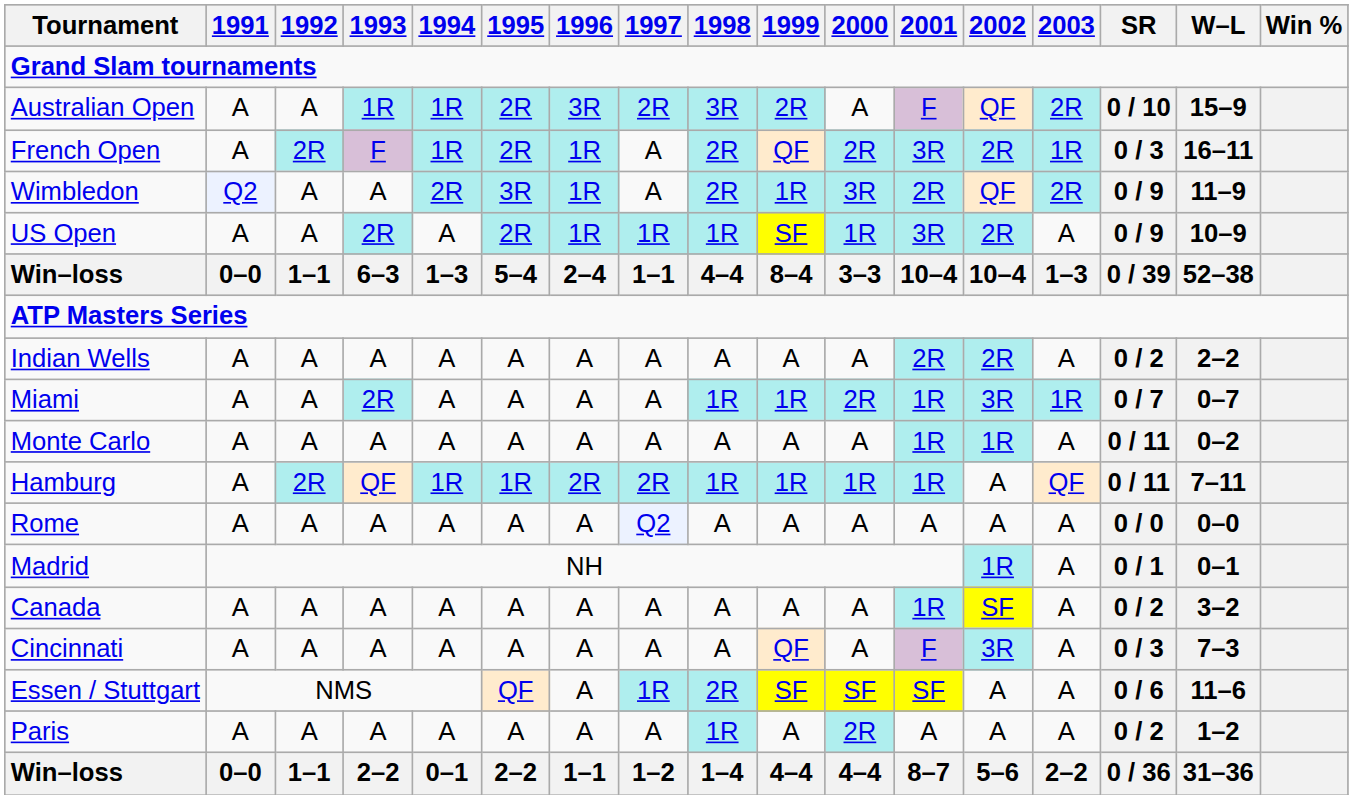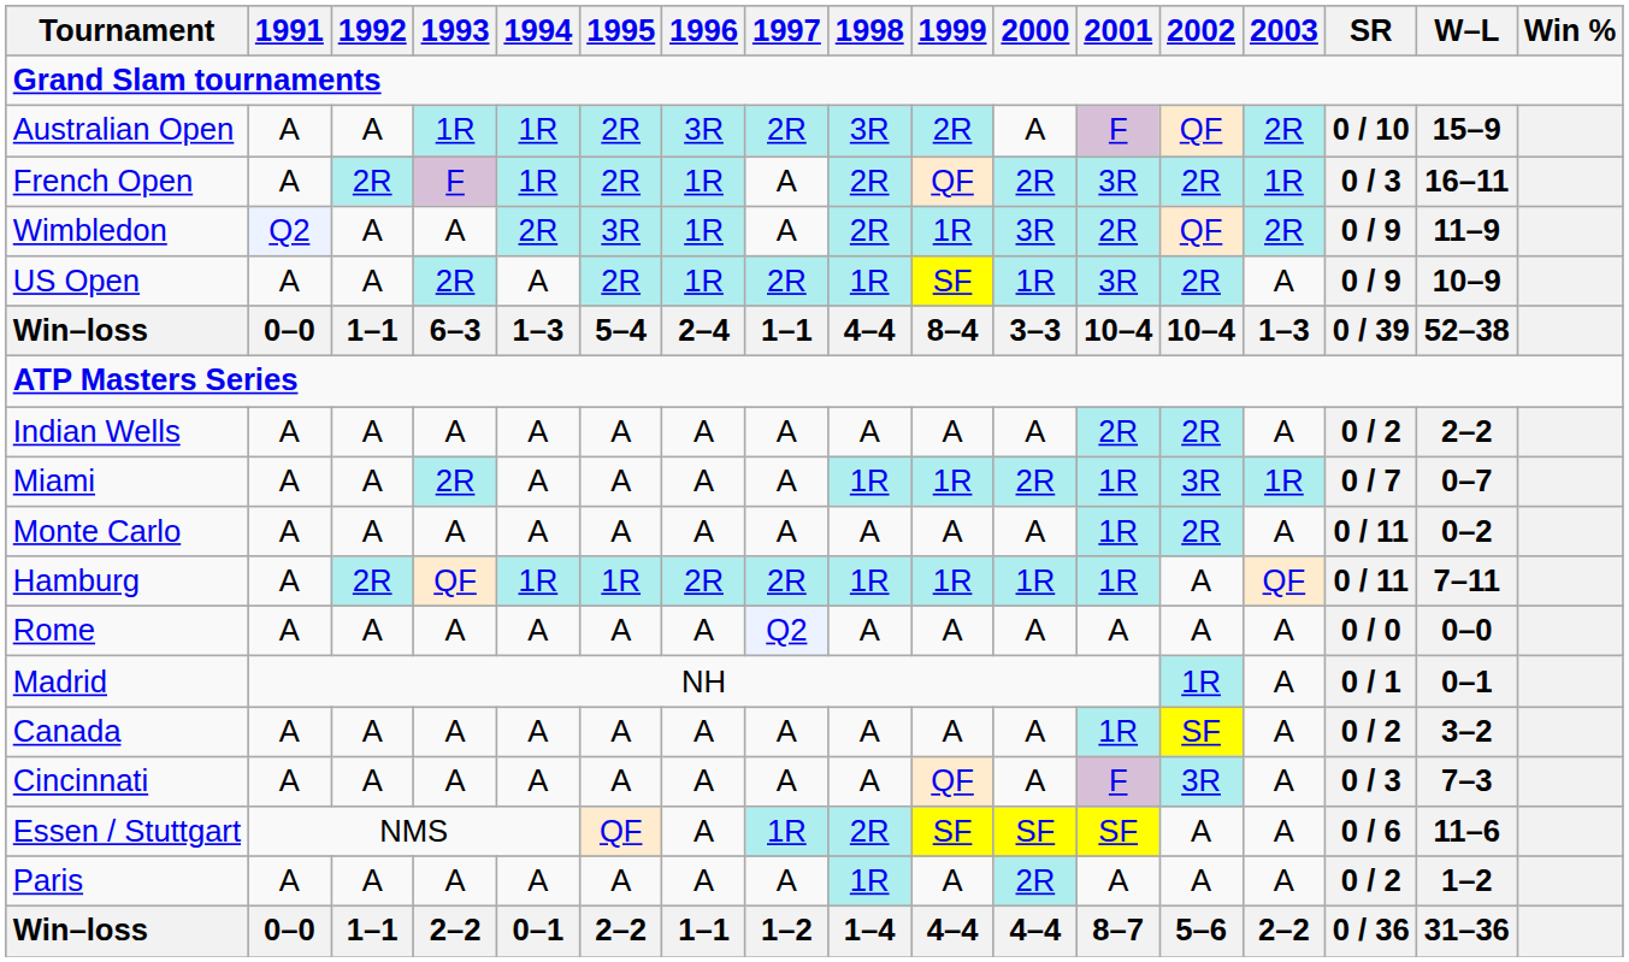US Open | 1997: 1R -> 2R
Monte Carlo | 2002: 1R -> 2R
